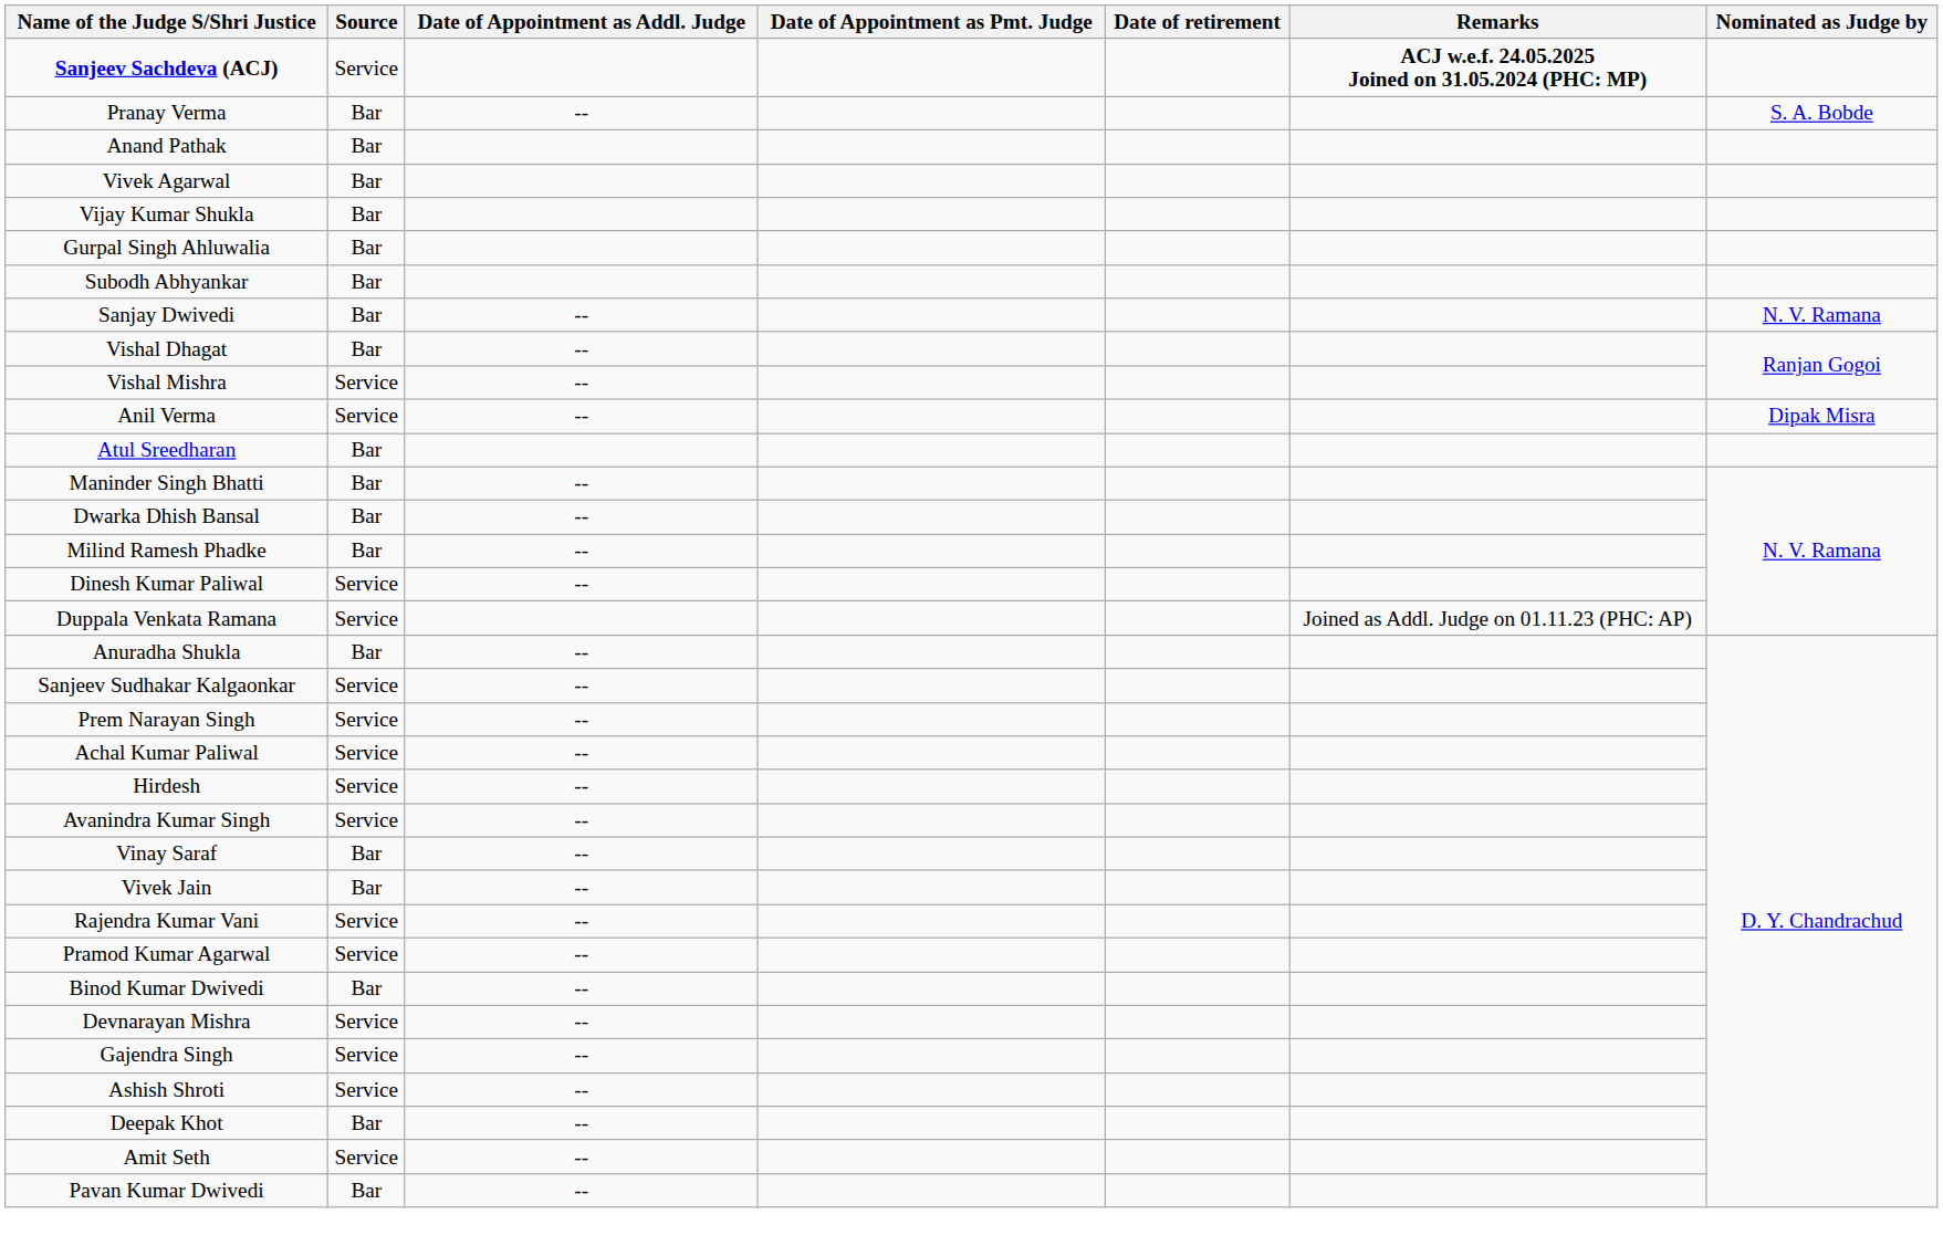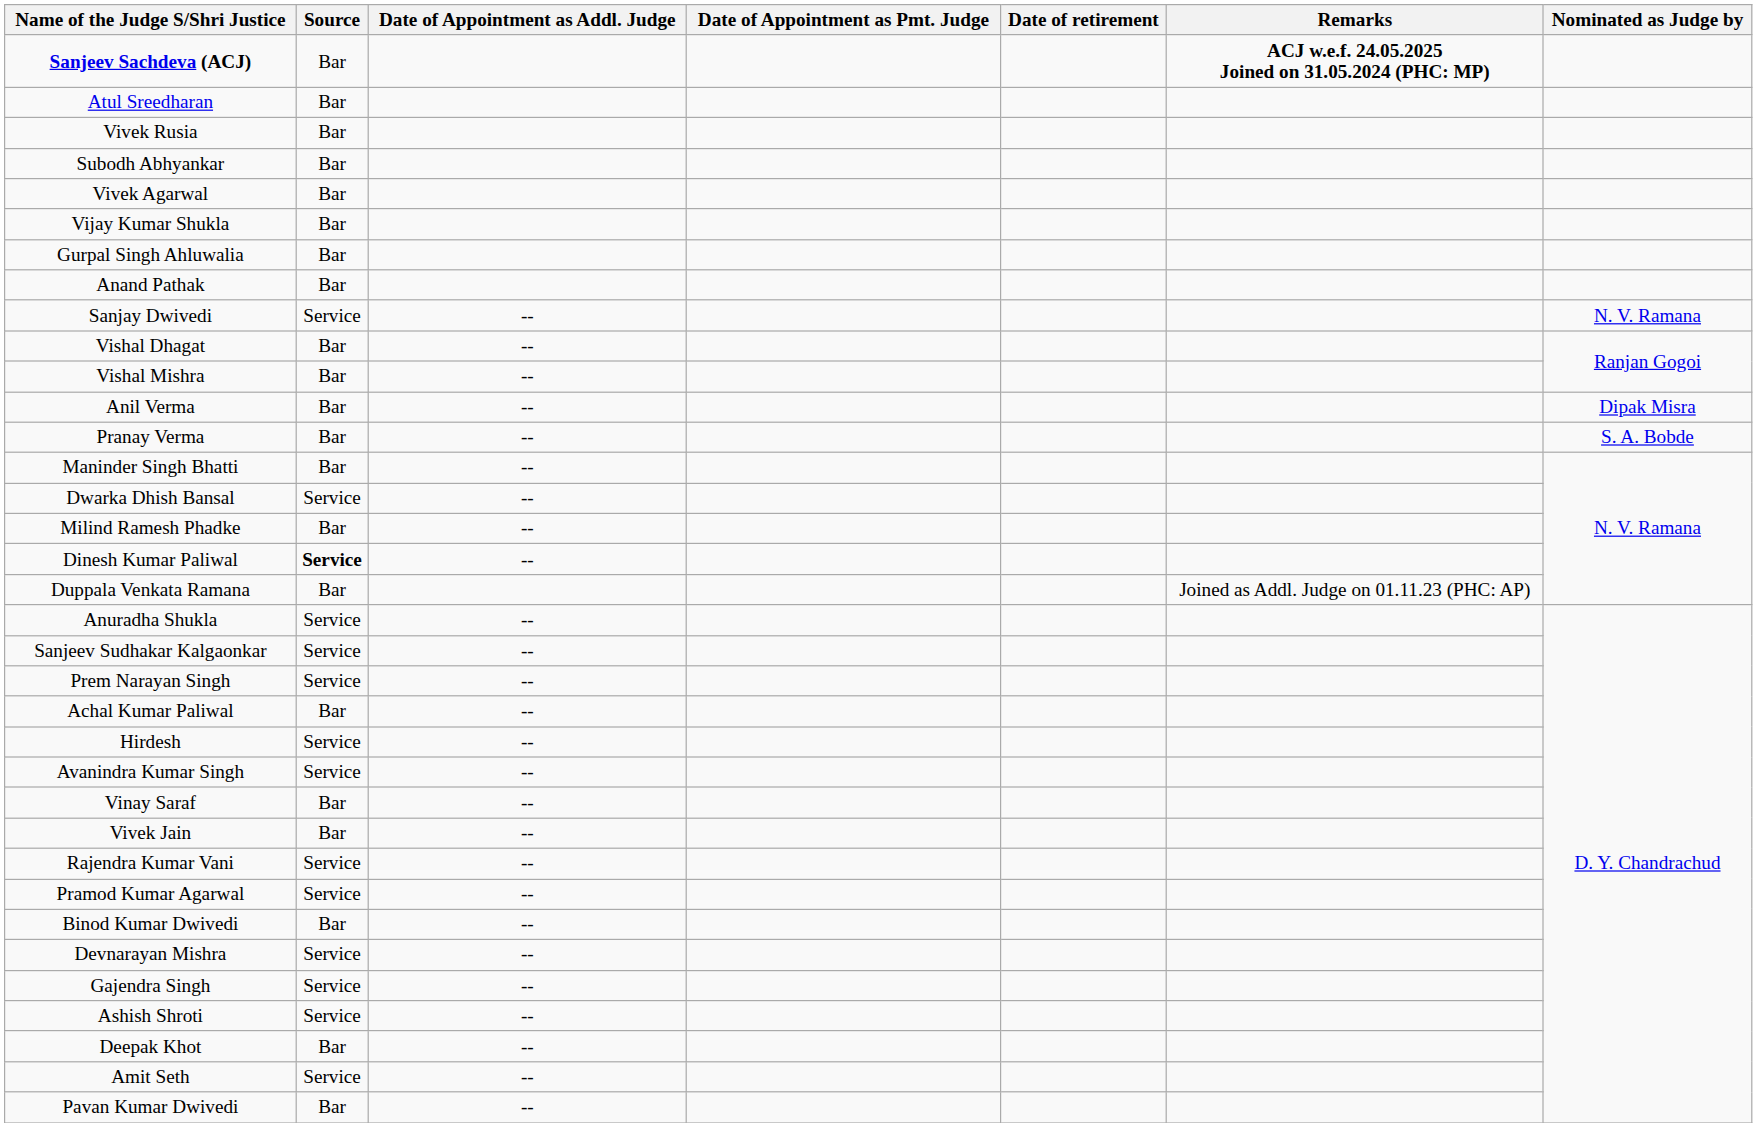Sanjeev Sachdeva (ACJ) | Source: Service -> Bar
rows swapped: Atul Sreedharan <-> Pranay Verma
+ row: Vivek Rusia | Bar
rows swapped: Anand Pathak <-> Subodh Abhyankar
Sanjay Dwivedi | Source: Bar -> Service
Vishal Mishra | Source: Service -> Bar
Anil Verma | Source: Service -> Bar
Dwarka Dhish Bansal | Source: Bar -> Service
Dinesh Kumar Paliwal | Source: normal -> bold
Duppala Venkata Ramana | Source: Service -> Bar
Anuradha Shukla | Source: Bar -> Service
Achal Kumar Paliwal | Source: Service -> Bar
